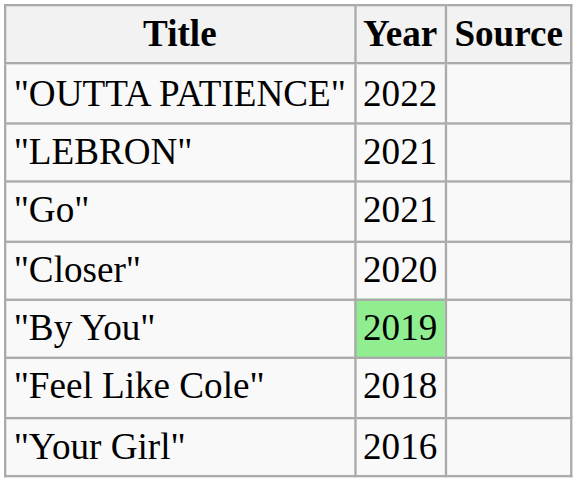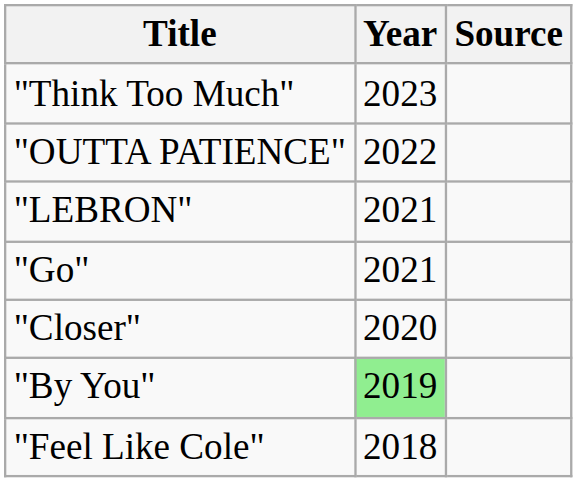+ row: "Think Too Much" | 2023
- row: "Your Girl" | 2016
